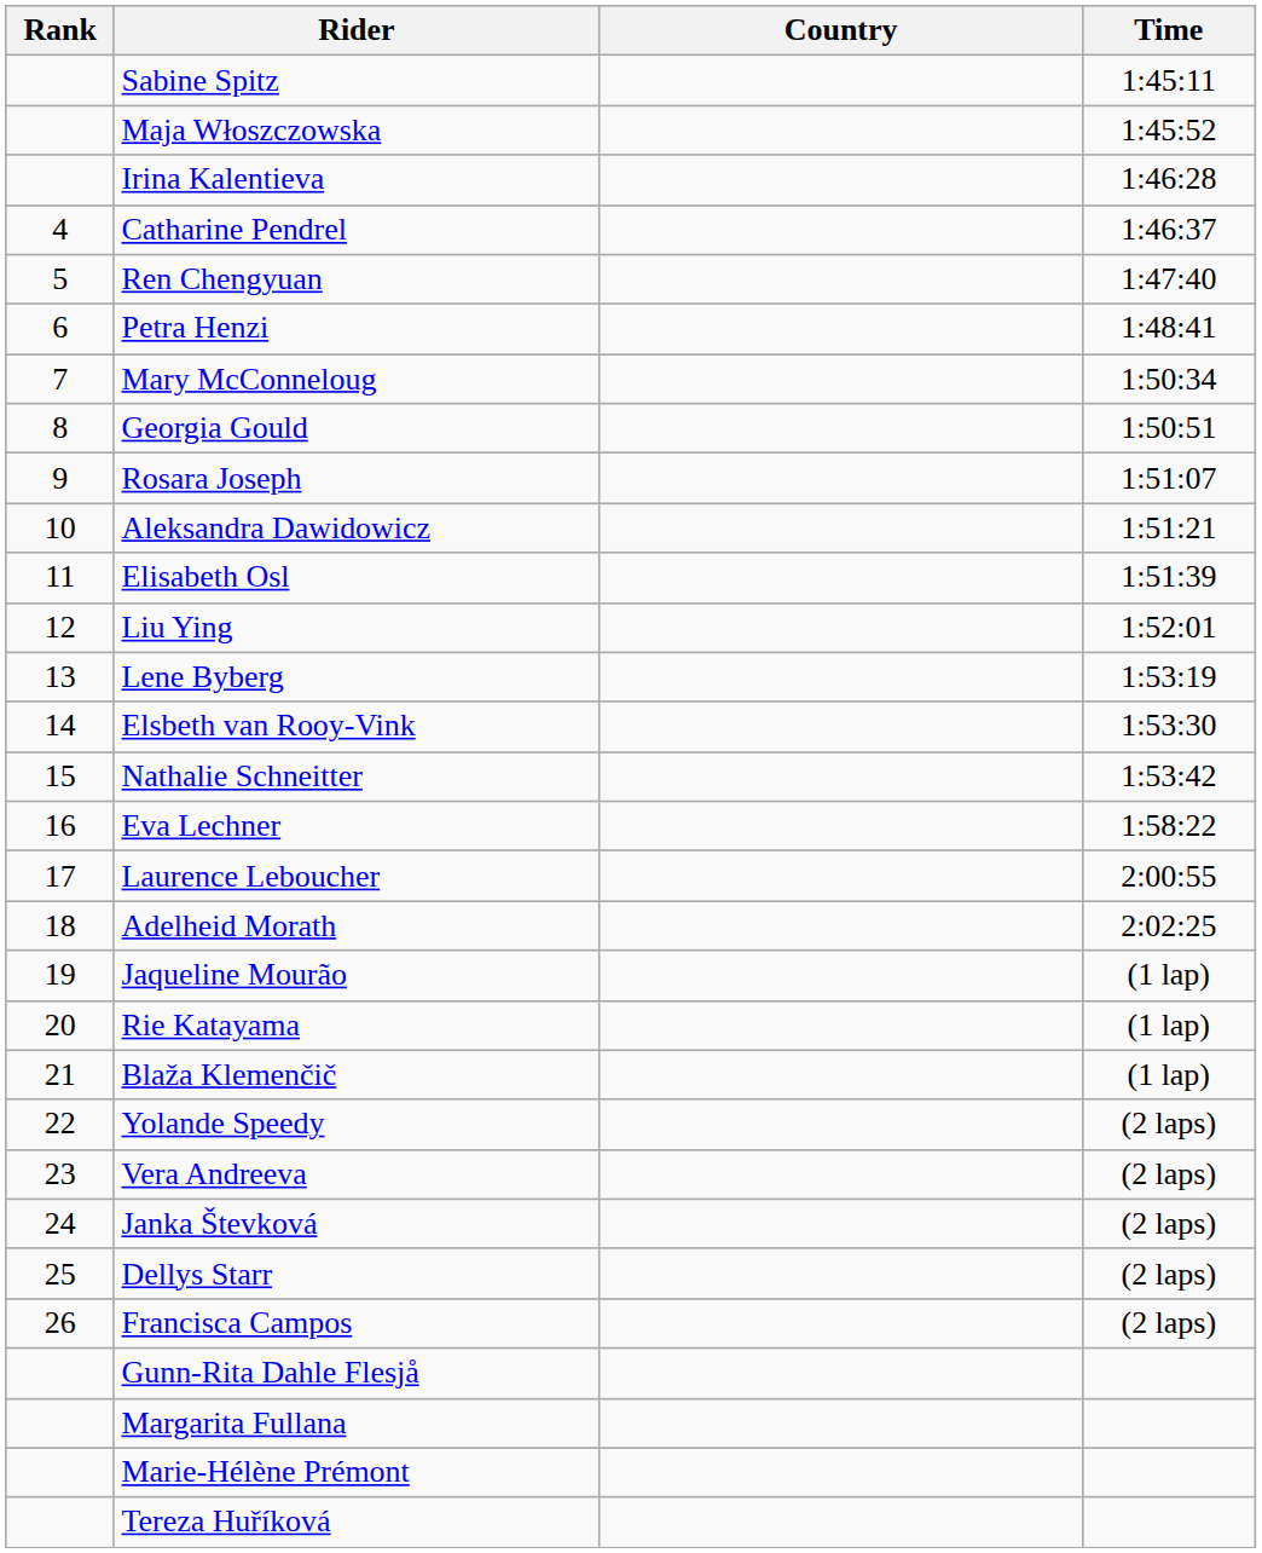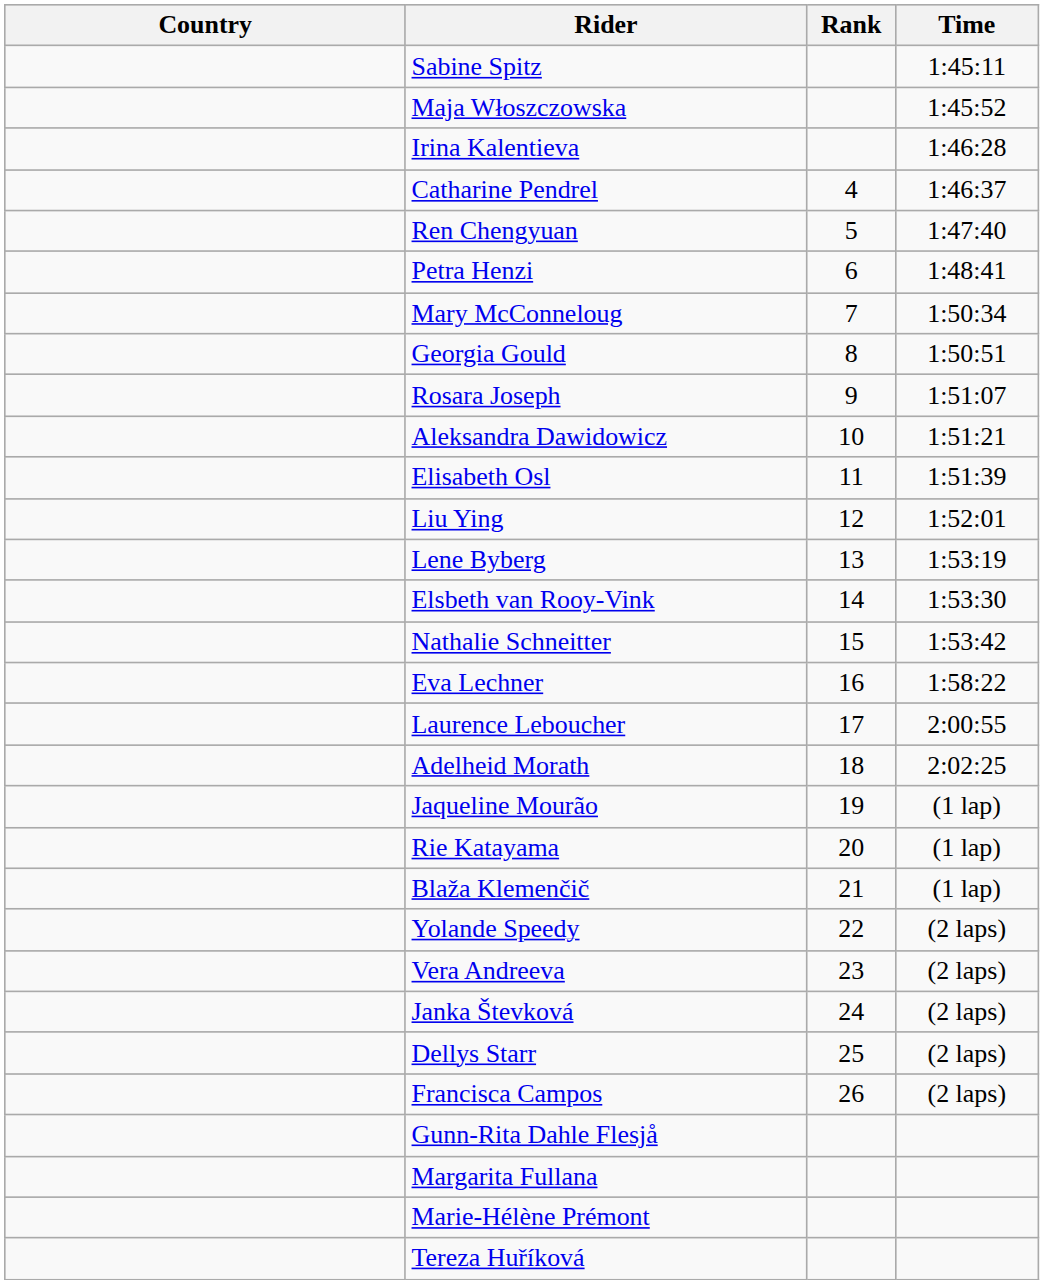columns swapped: Rank <-> Country
